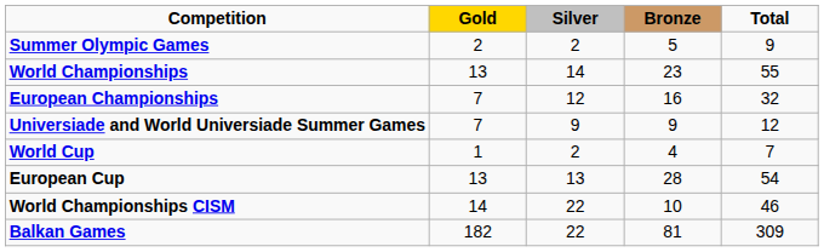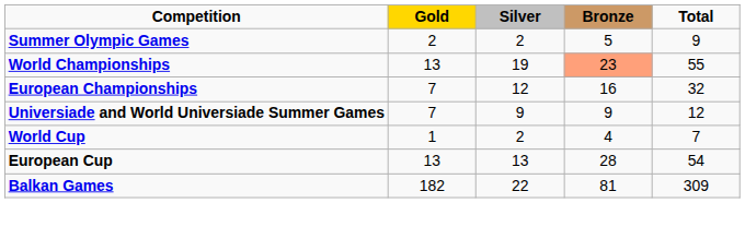World Championships | Silver: 14 -> 19
World Championships | Bronze: no background -> lightsalmon background
- row: World Championships CISM | 14 | 22 | 10 | 46
